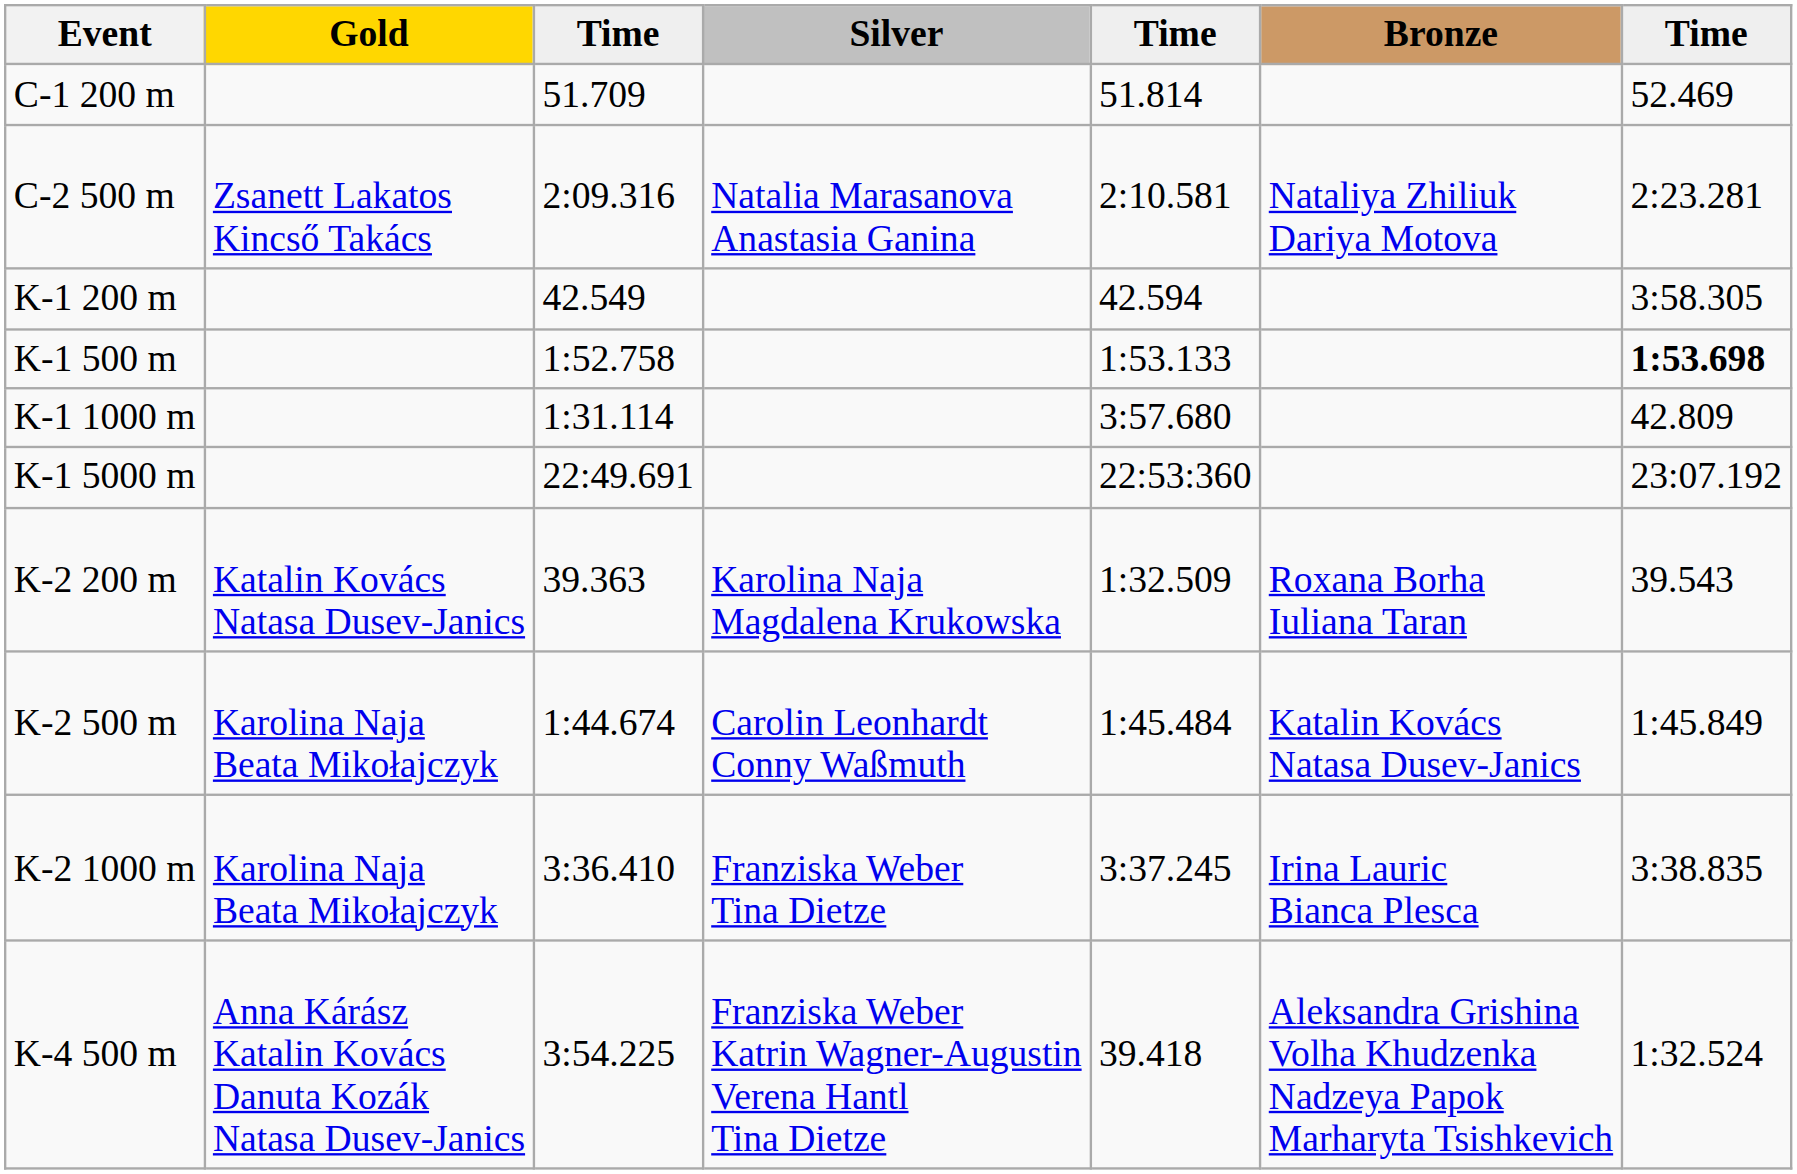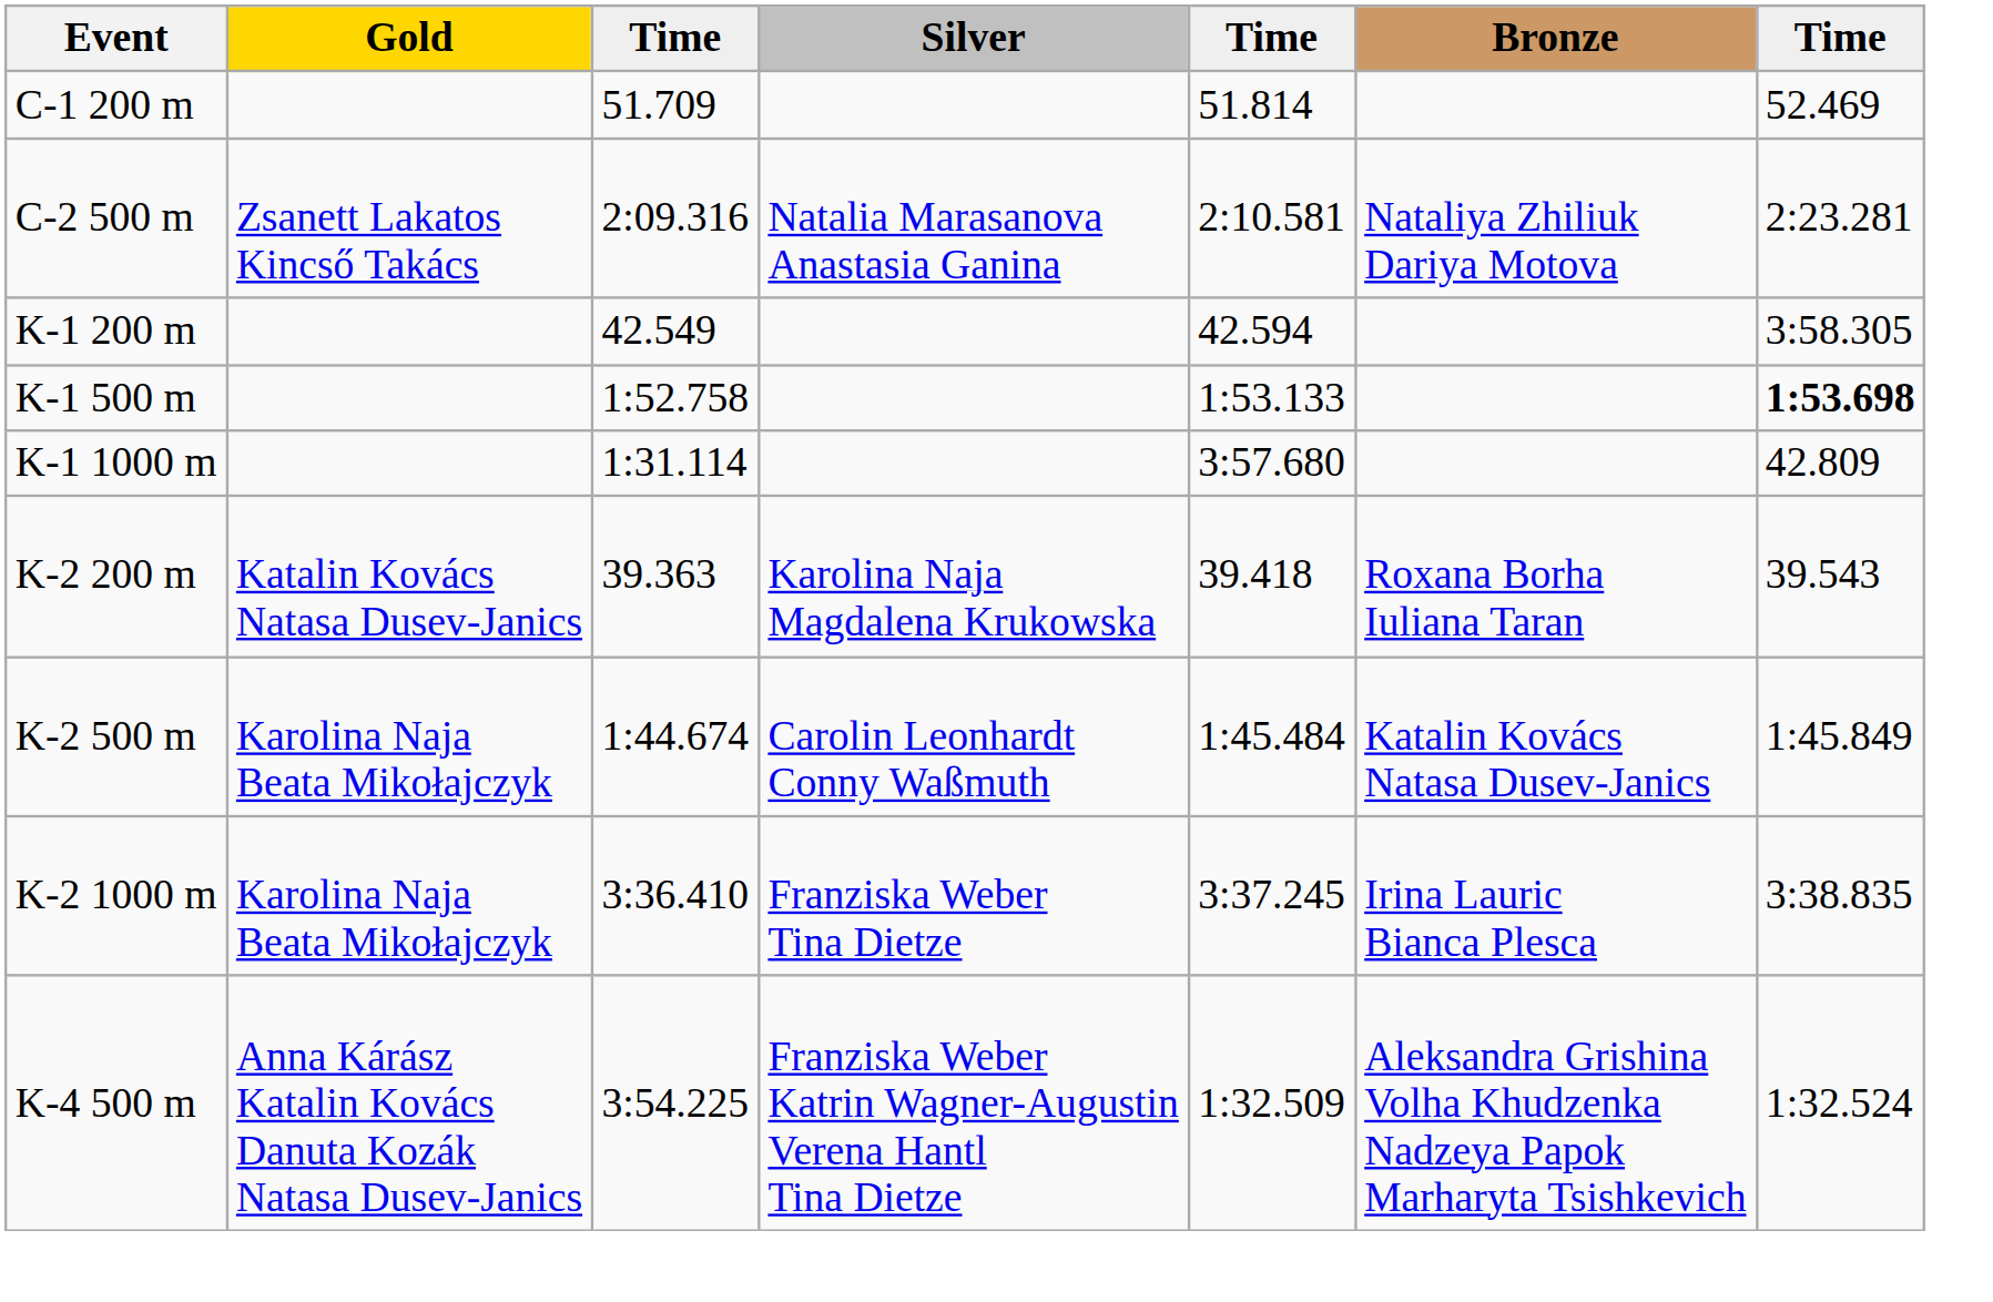- row: K-1 5000 m | 22:49.691 | 22:53:360 | 23:07.192
K-2 200 m | column 5: 1:32.509 -> 39.418
K-4 500 m | column 5: 39.418 -> 1:32.509
